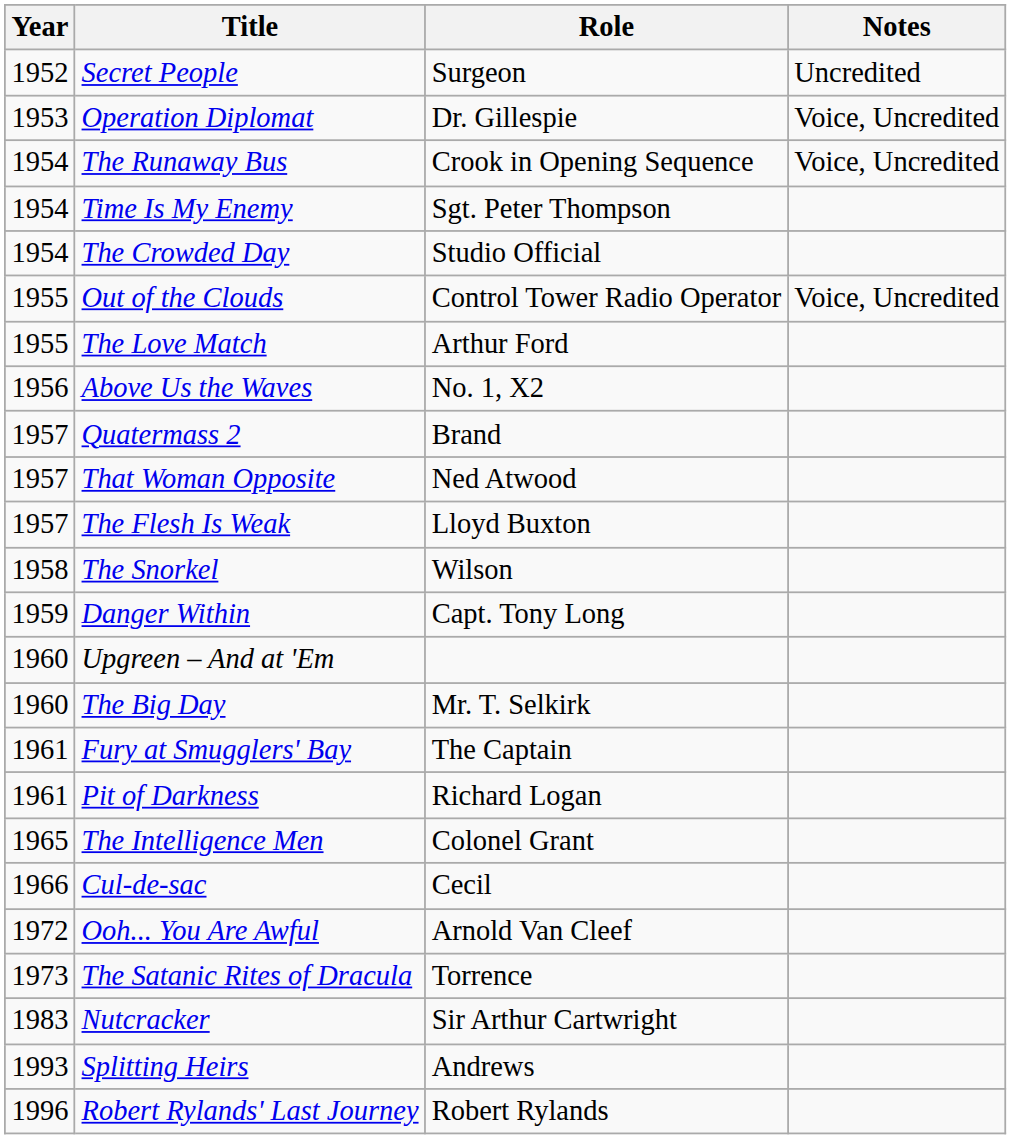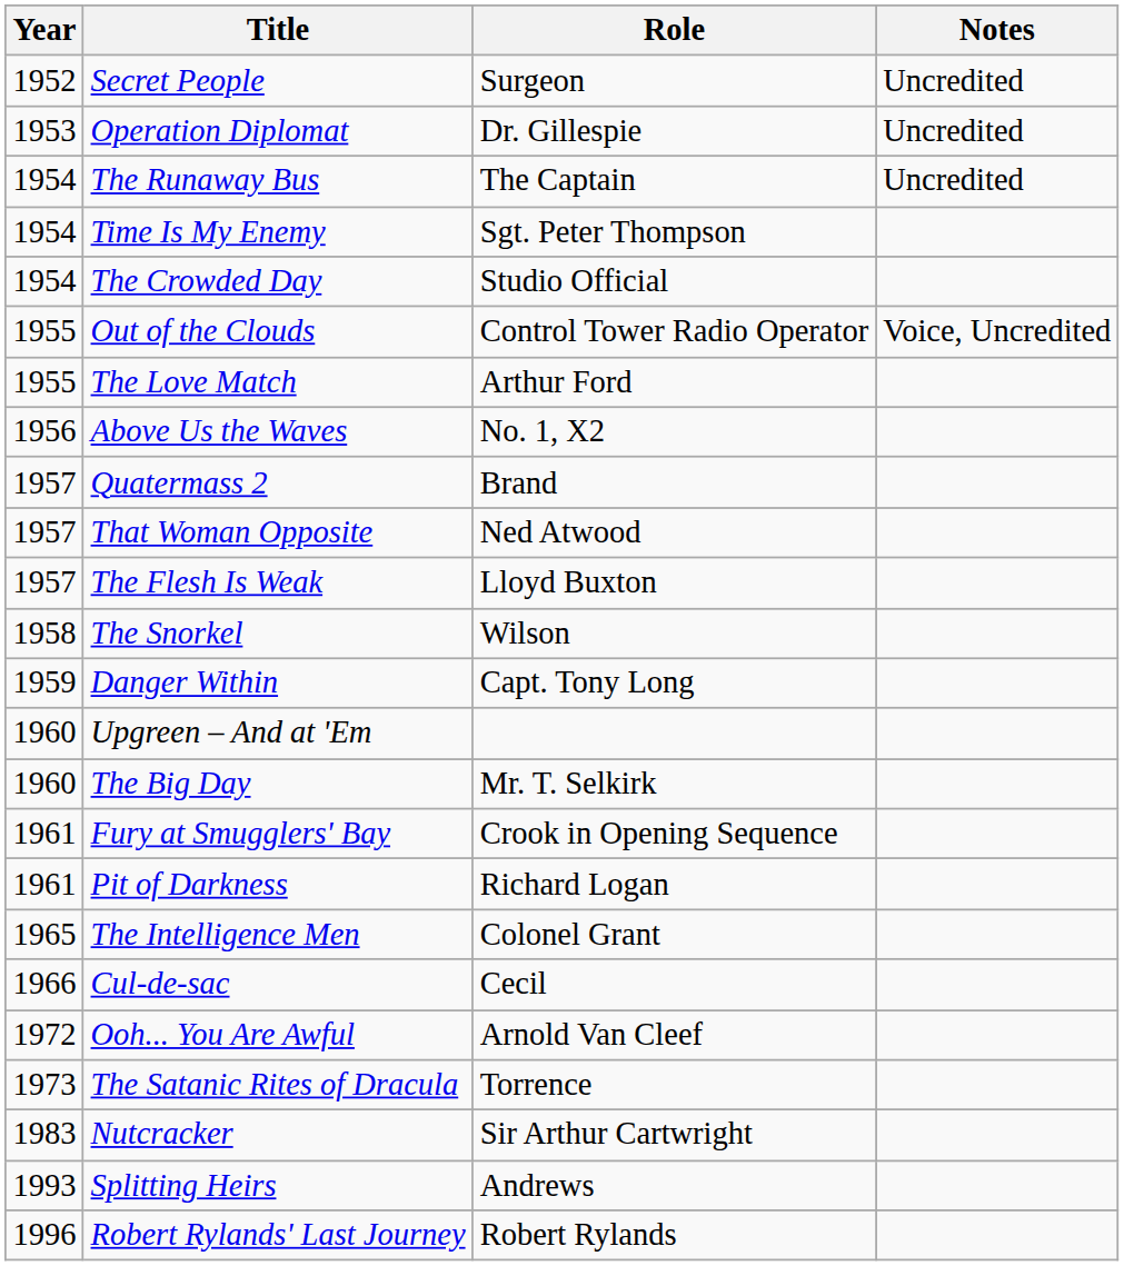Operation Diplomat | Notes: Voice, Uncredited -> Uncredited
The Runaway Bus | Role: Crook in Opening Sequence -> The Captain
The Runaway Bus | Notes: Voice, Uncredited -> Uncredited
Fury at Smugglers' Bay | Role: The Captain -> Crook in Opening Sequence
